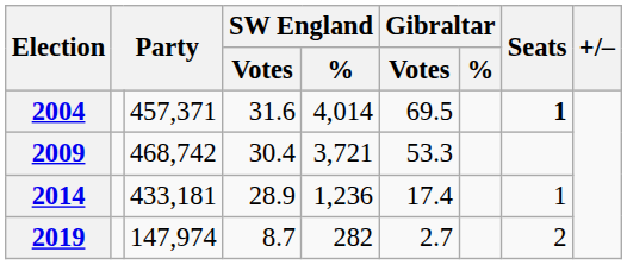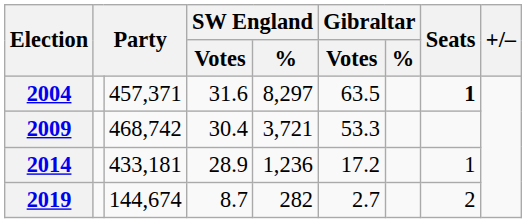2004 | SW England / %: 4,014 -> 8,297
2004 | Gibraltar / Votes: 69.5 -> 63.5
2014 | Gibraltar / Votes: 17.4 -> 17.2
2019 | column 3: 147,974 -> 144,674
